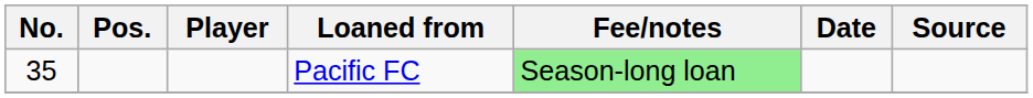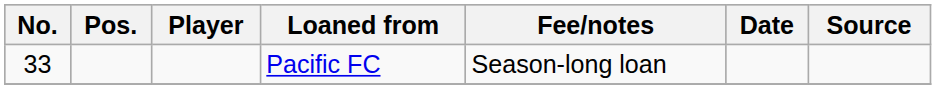Pacific FC | No.: 35 -> 33
Pacific FC | Fee/notes: lightgreen background -> no background
